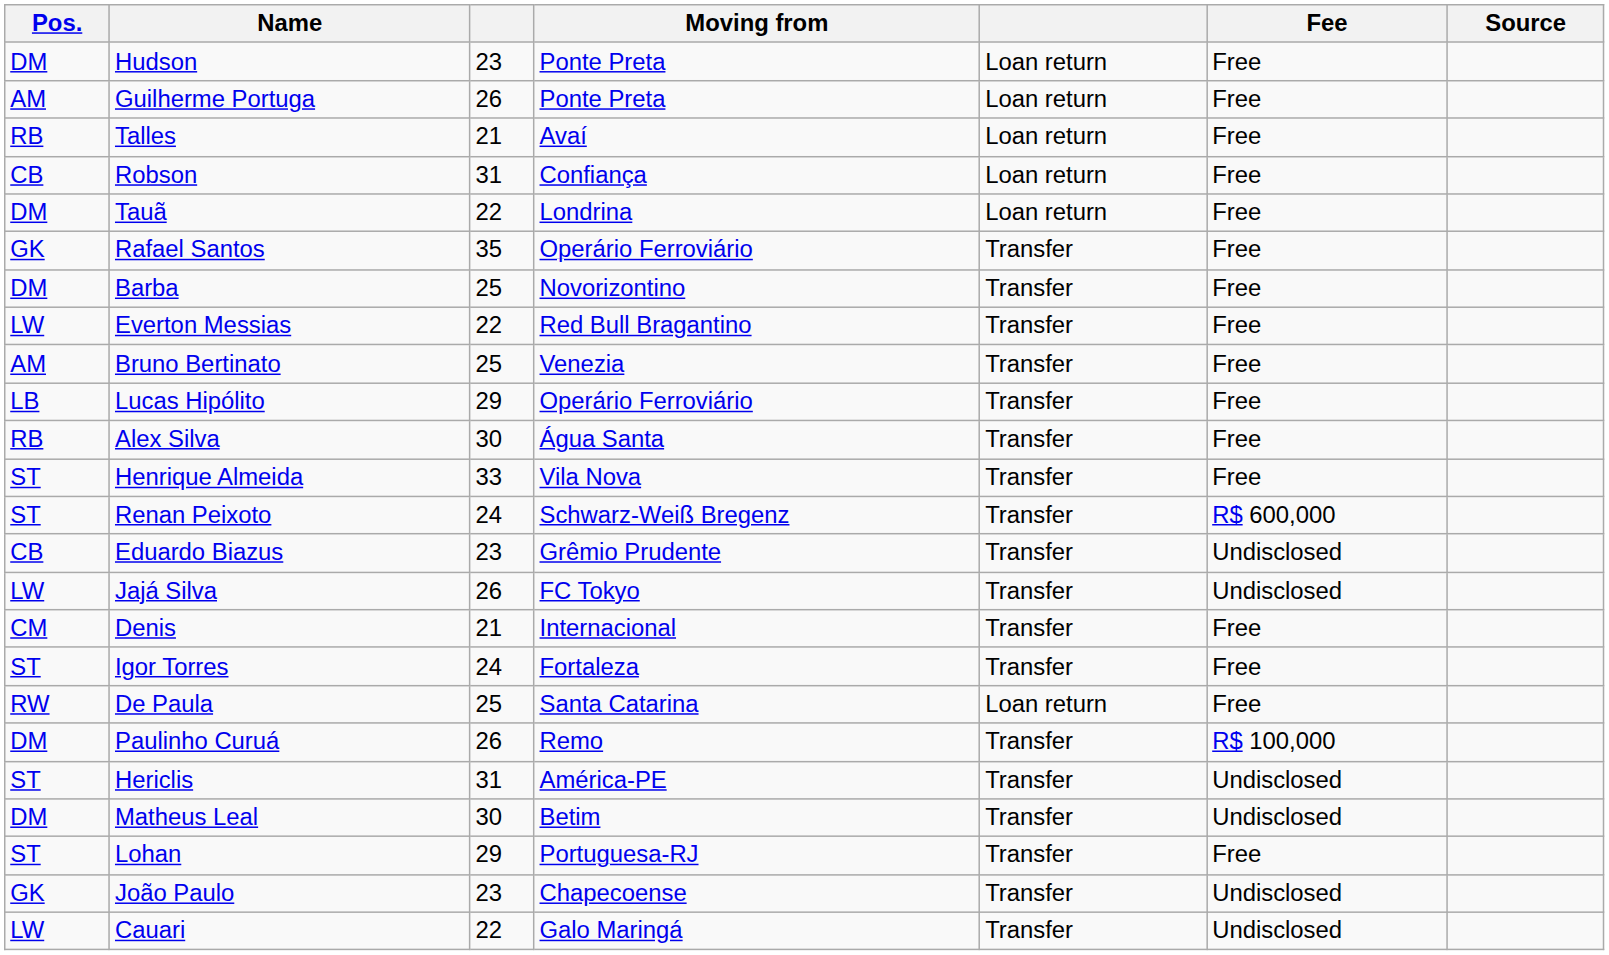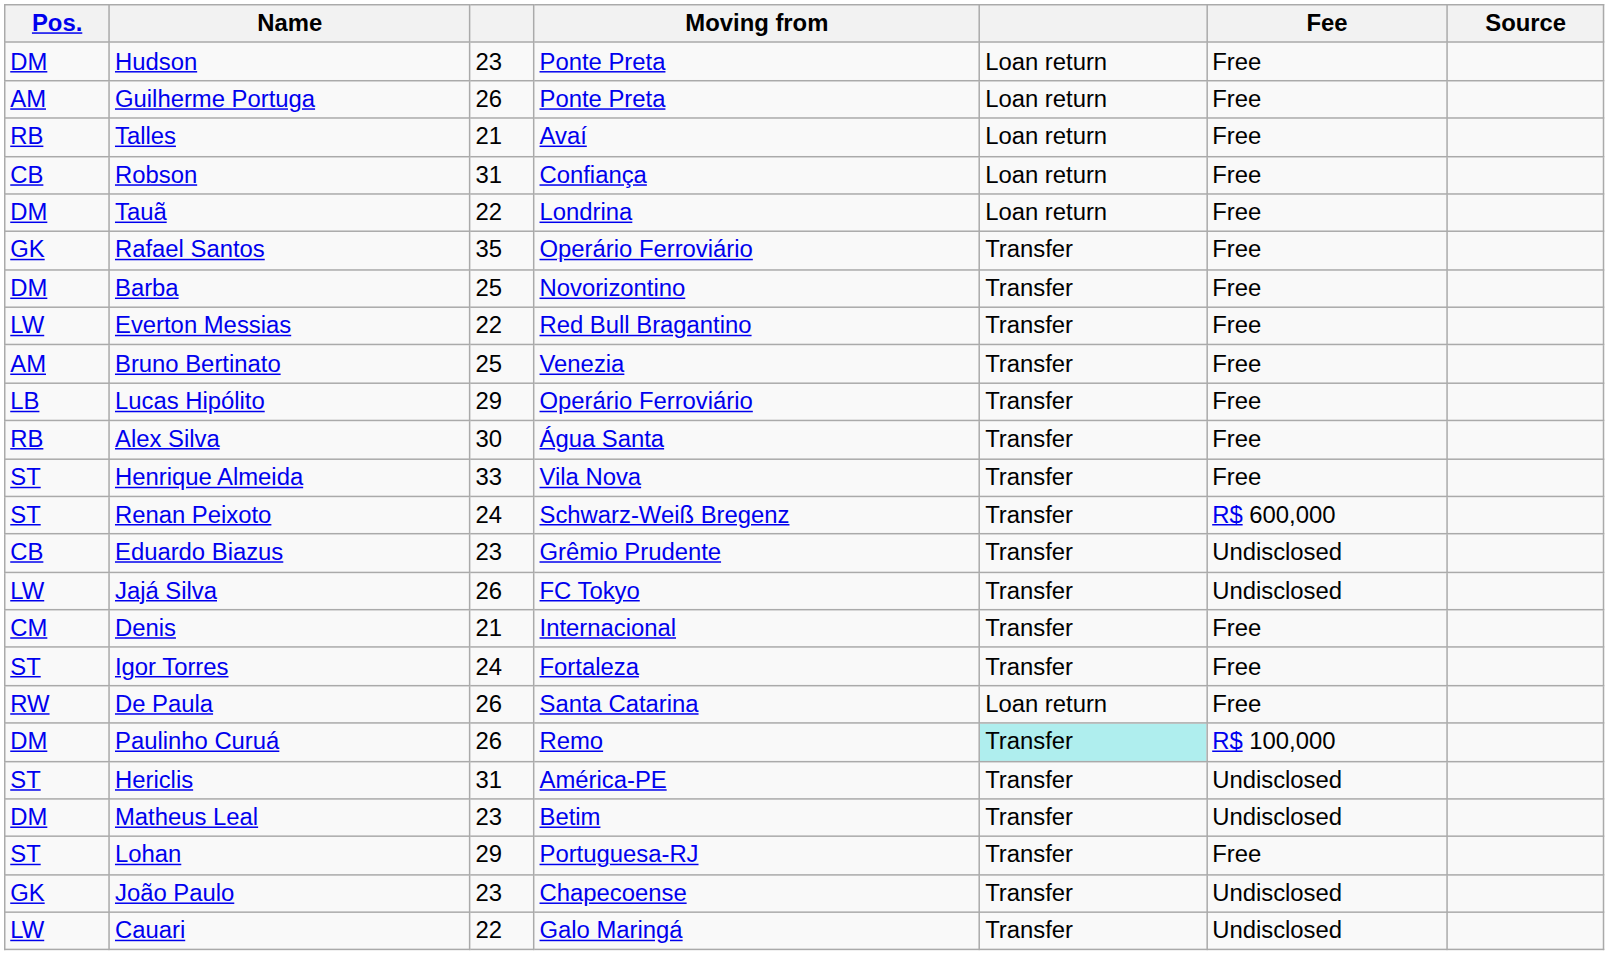De Paula | column 3: 25 -> 26
Paulinho Curuá | column 5: no background -> paleturquoise background
Matheus Leal | column 3: 30 -> 23
